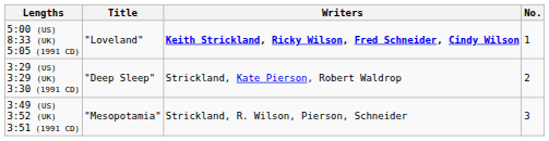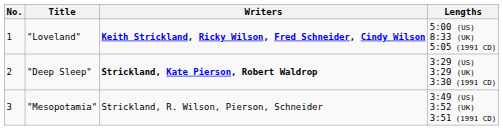columns swapped: No. <-> Lengths
"Deep Sleep" | Writers: normal -> bold
